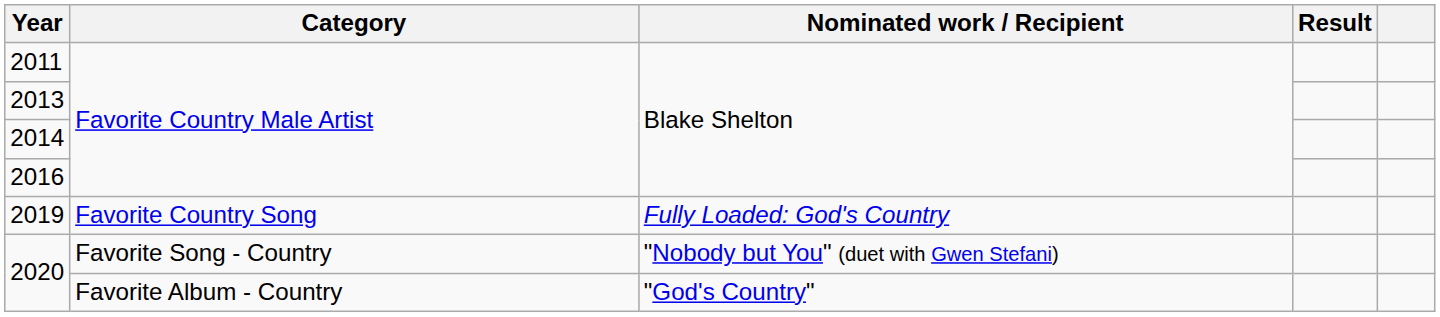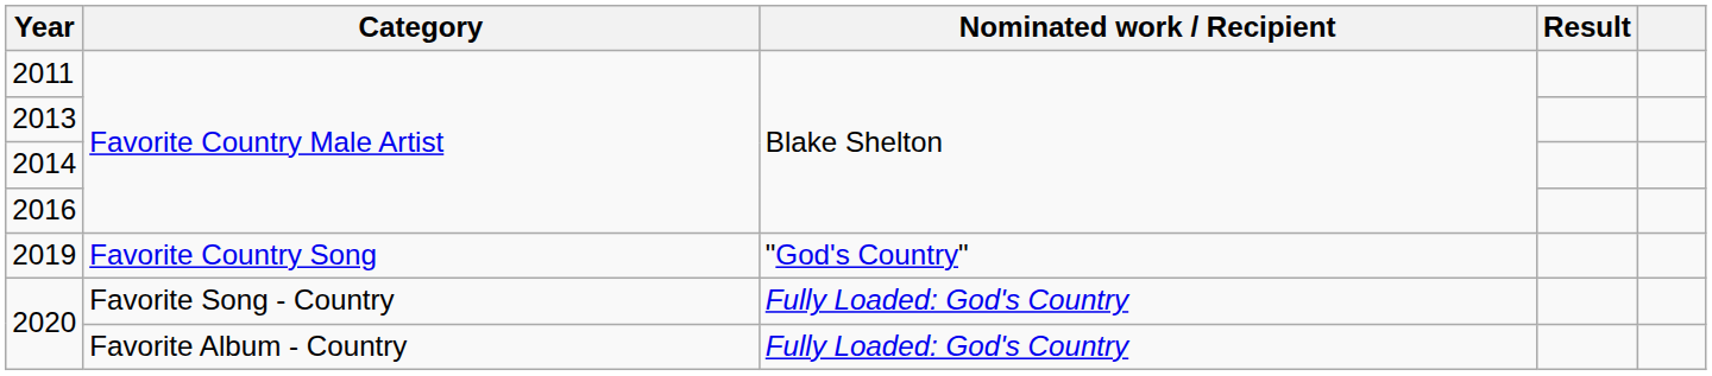2019 | Nominated work / Recipient: Fully Loaded: God's Country -> "God's Country"
2020 / Favorite Song - Country | Nominated work / Recipient: "Nobody but You" (duet with Gwen Stefani) -> Fully Loaded: God's Country
2020 / Favorite Album - Country | Nominated work / Recipient: "God's Country" -> Fully Loaded: God's Country
